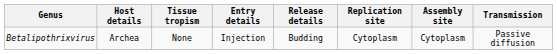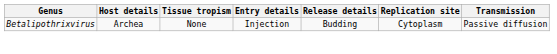- column: Assembly site | Cytoplasm
